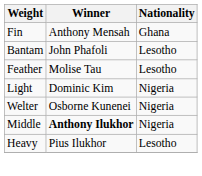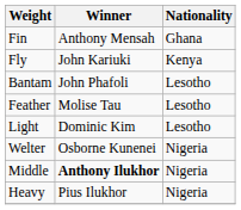+ row: Fly | John Kariuki | Kenya
Light | Nationality: Nigeria -> Lesotho
Heavy | Nationality: Lesotho -> Nigeria
